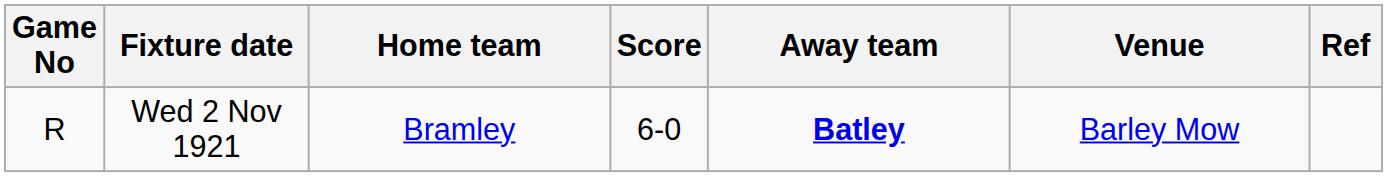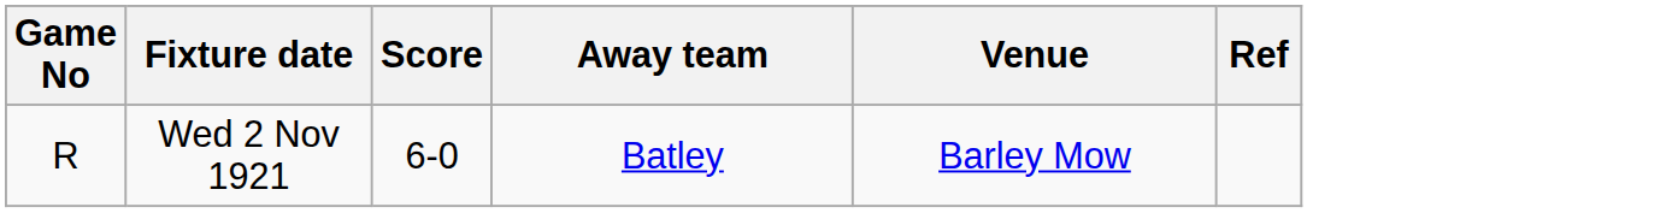- column: Home team | Bramley
Wed 2 Nov 1921 | Away team: bold -> normal
